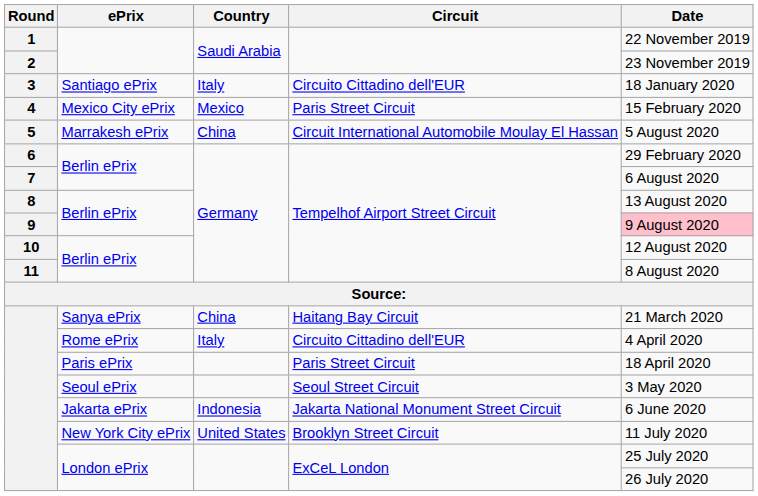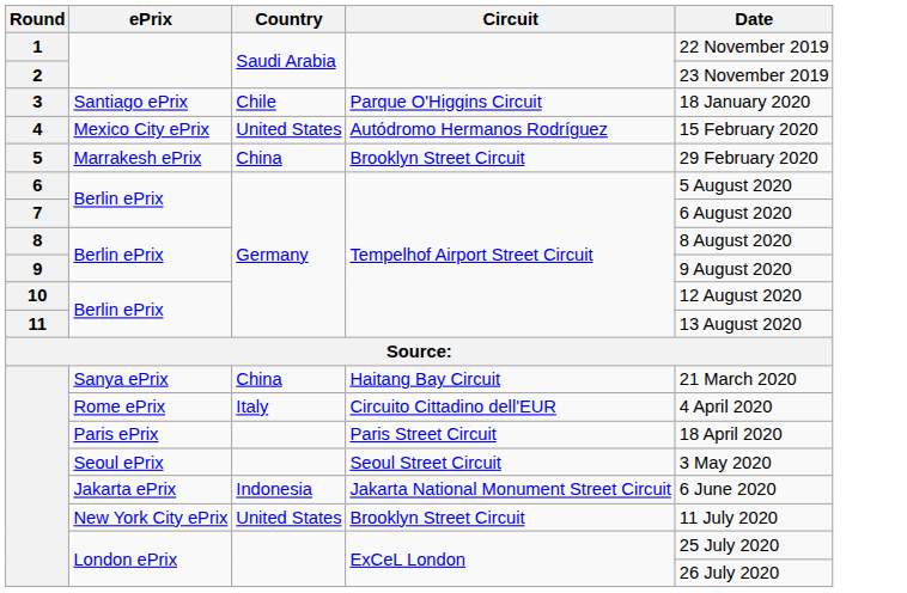3 | Country: Italy -> Chile
3 | Circuit: Circuito Cittadino dell'EUR -> Parque O'Higgins Circuit
4 | Country: Mexico -> United States
4 | Circuit: Paris Street Circuit -> Autódromo Hermanos Rodríguez
5 | Circuit: Circuit International Automobile Moulay El Hassan -> Brooklyn Street Circuit
5 | Date: 5 August 2020 -> 29 February 2020
6 | Date: 29 February 2020 -> 5 August 2020
8 | Date: 13 August 2020 -> 8 August 2020
9 | Date: pink background -> no background
11 | Date: 8 August 2020 -> 13 August 2020
